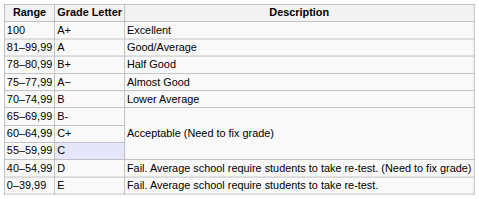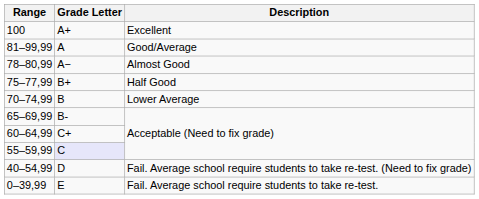78–80,99 | Grade Letter: B+ -> A−
78–80,99 | Description: Half Good -> Almost Good
75–77,99 | Grade Letter: A− -> B+
75–77,99 | Description: Almost Good -> Half Good
